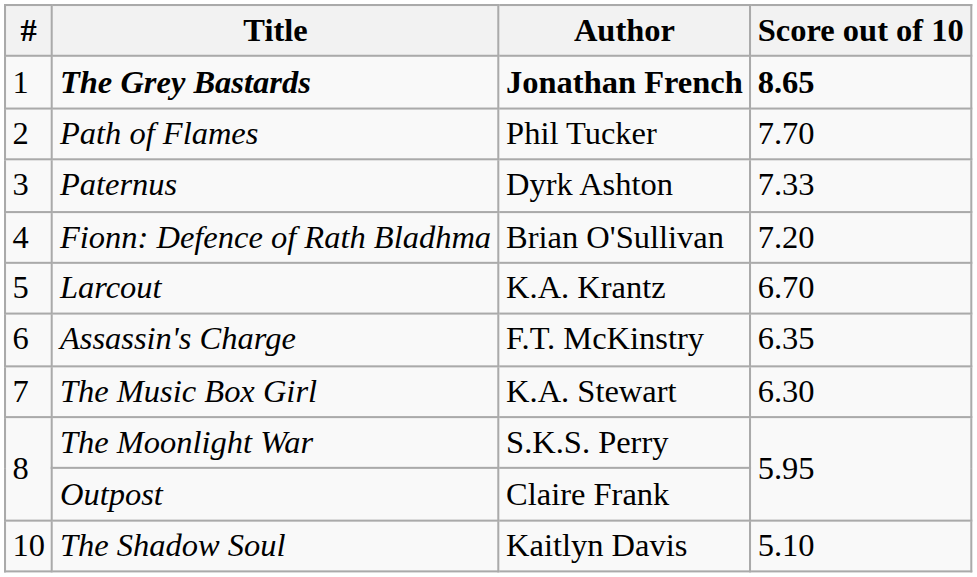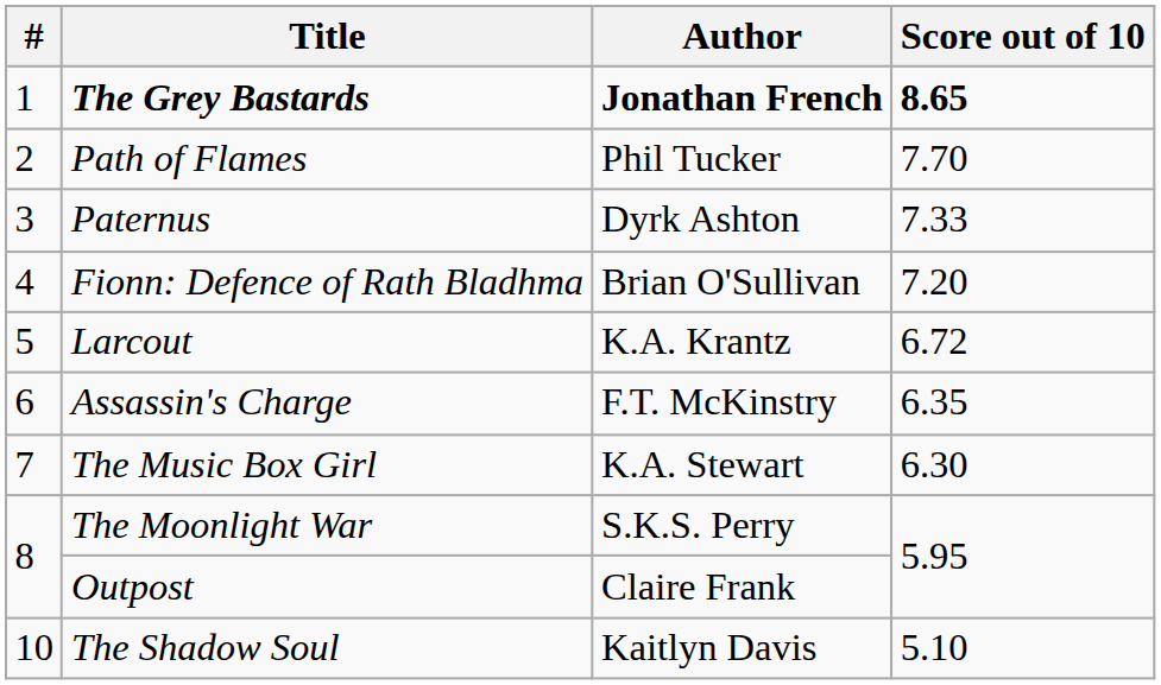Larcout | Score out of 10: 6.70 -> 6.72
